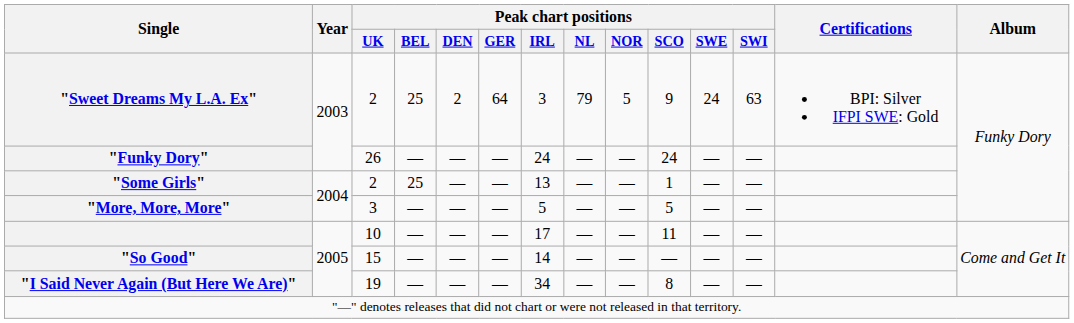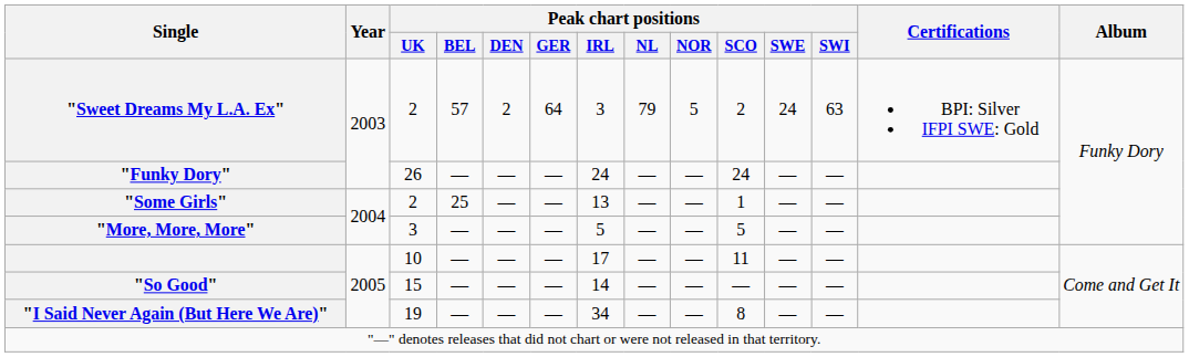"Sweet Dreams My L.A. Ex" | Peak chart positions / BEL: 25 -> 57
"Sweet Dreams My L.A. Ex" | Peak chart positions / SCO: 9 -> 2
